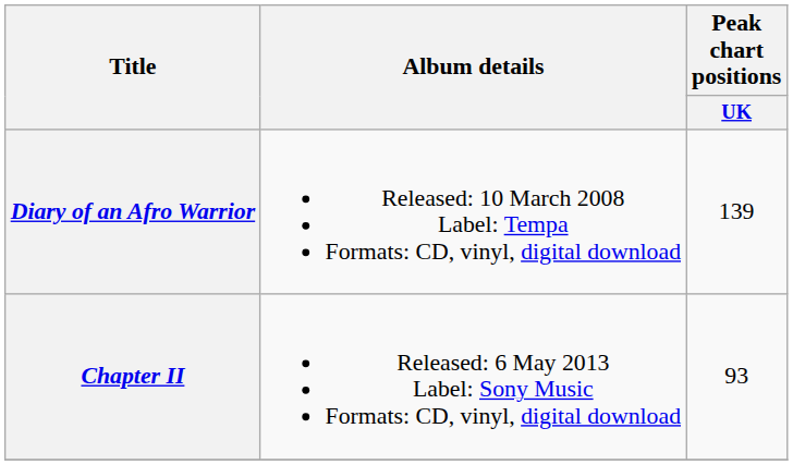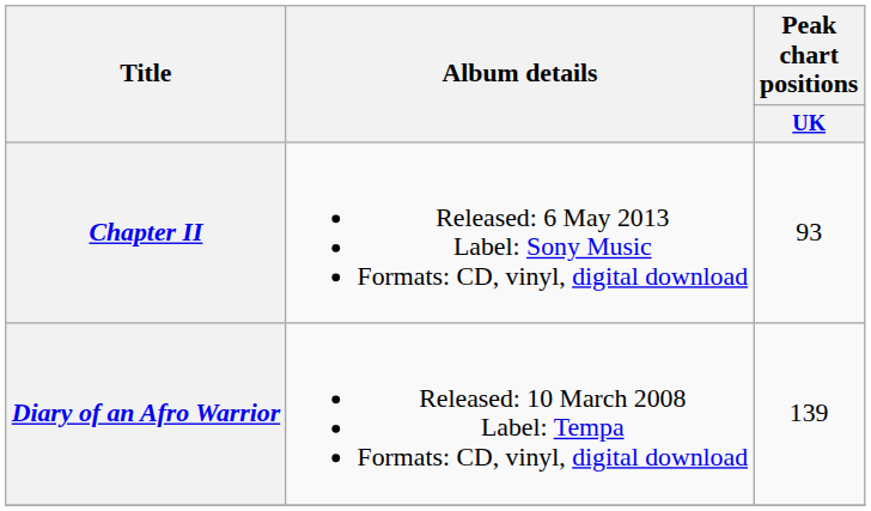rows swapped: Diary of an Afro Warrior <-> Chapter II
